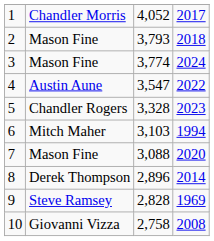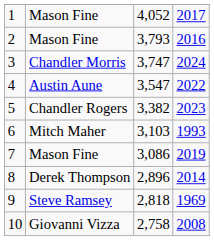1 | column 2: Chandler Morris -> Mason Fine
2 | column 4: 2018 -> 2016
3 | column 2: Mason Fine -> Chandler Morris
3 | column 3: 3,774 -> 3,747
5 | column 3: 3,328 -> 3,382
6 | column 4: 1994 -> 1993
7 | column 3: 3,088 -> 3,086
7 | column 4: 2020 -> 2019
9 | column 3: 2,828 -> 2,818
